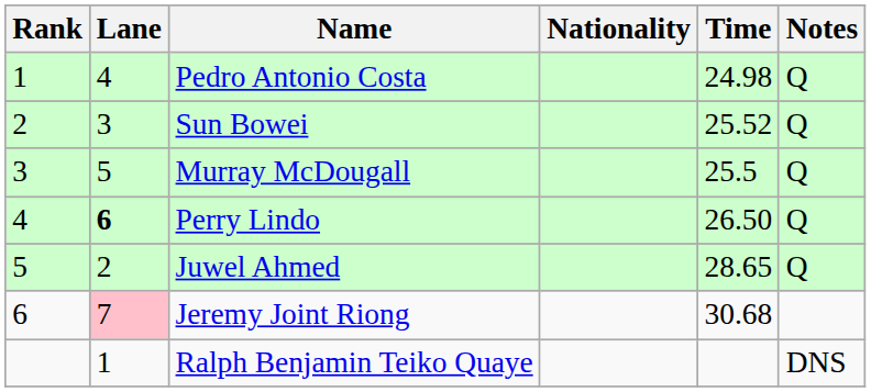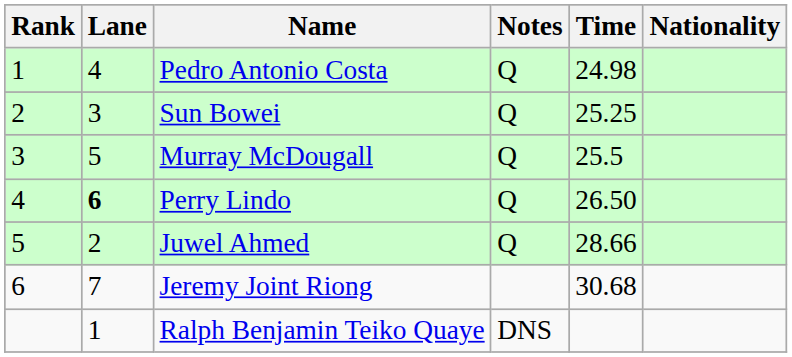columns swapped: Nationality <-> Notes
Sun Bowei | Time: 25.52 -> 25.25
Juwel Ahmed | Time: 28.65 -> 28.66
Jeremy Joint Riong | Lane: pink background -> no background
